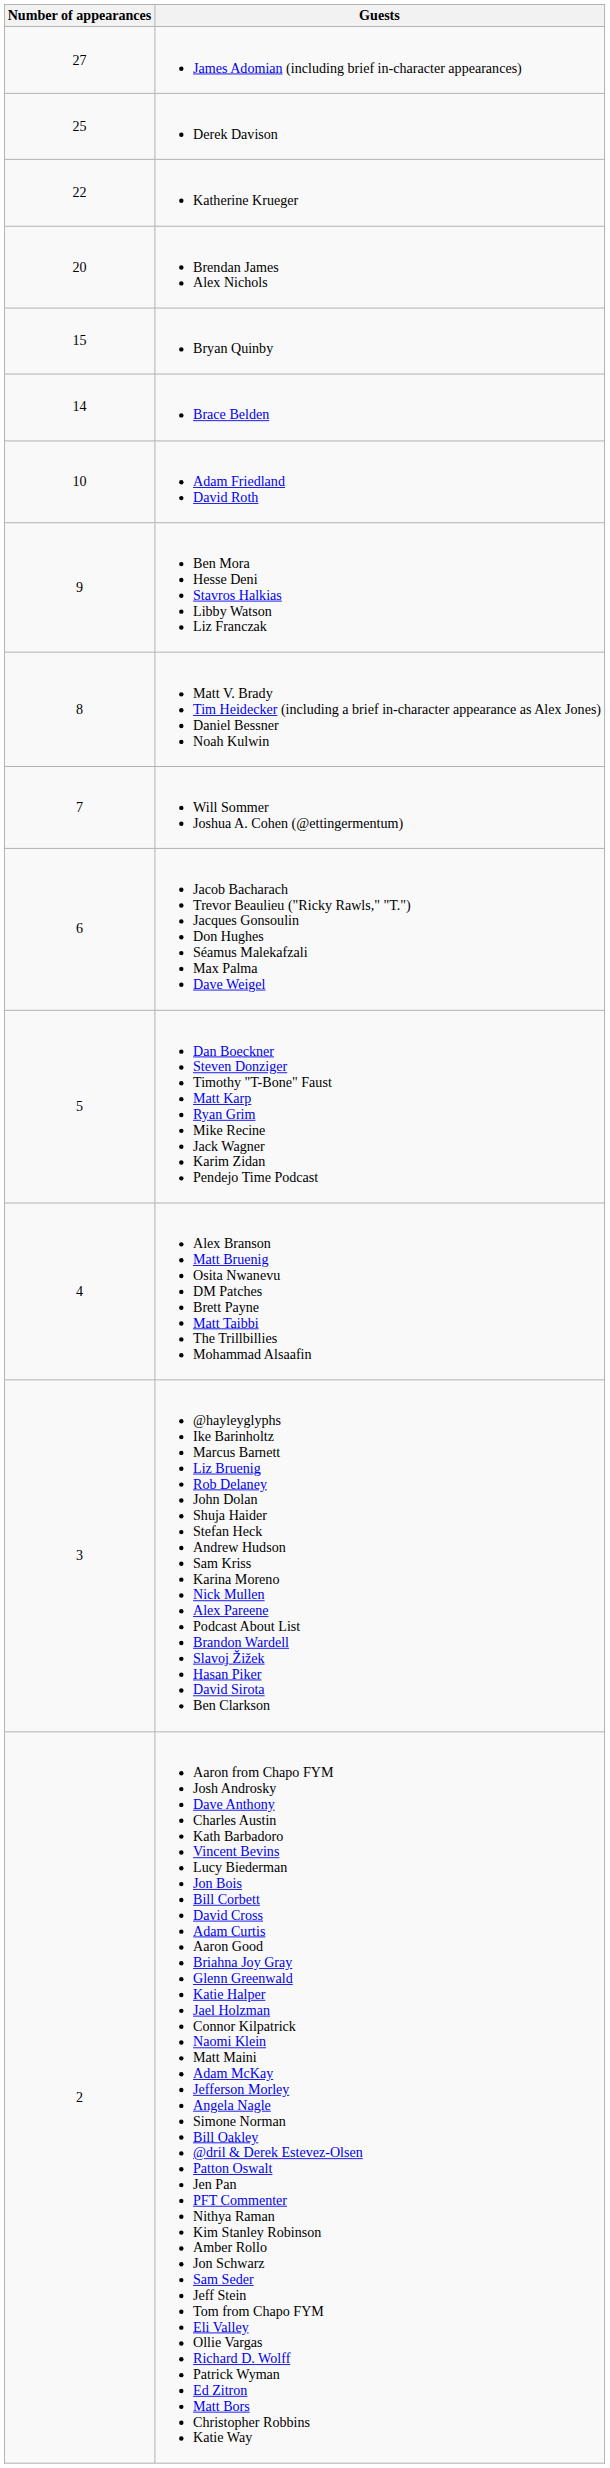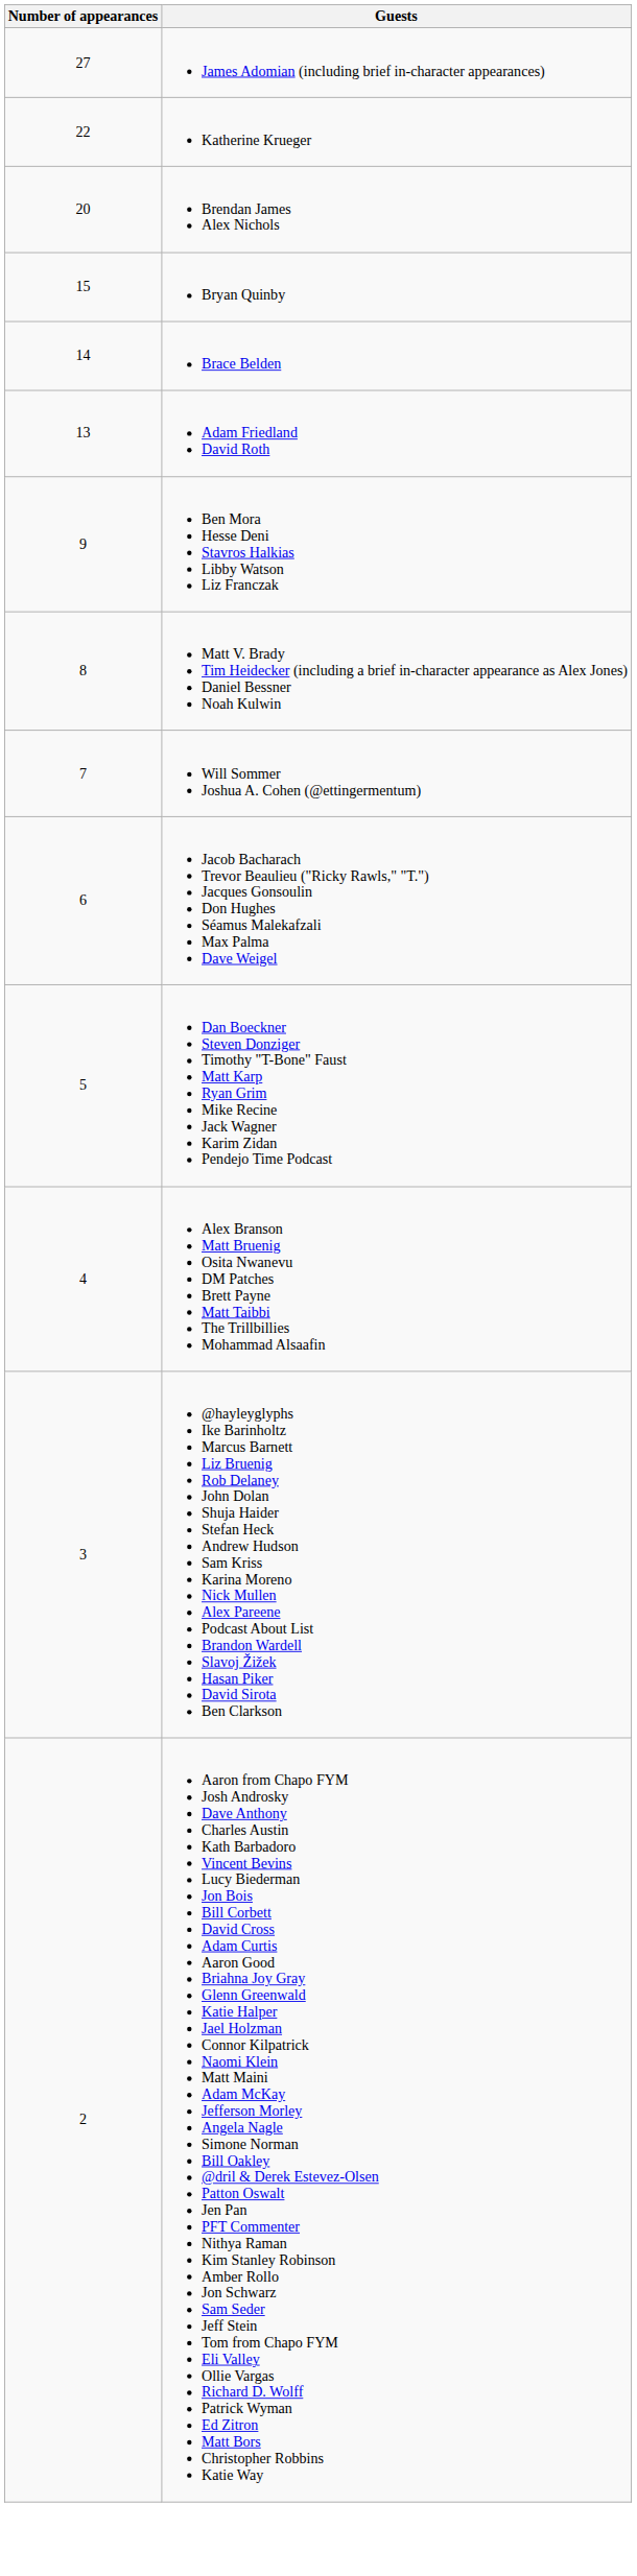- row: 25 | Derek Davison
Adam Friedland David Roth | Number of appearances: 10 -> 13
